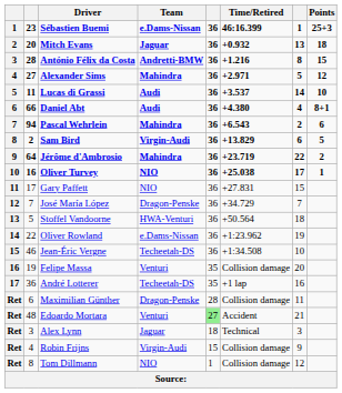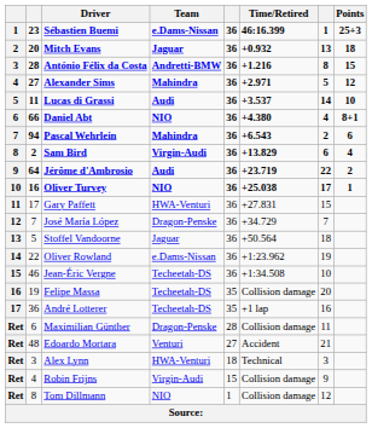Daniel Abt | Team: Audi -> NIO
Sam Bird | Points: 5 -> 4
Jérôme d'Ambrosio | Team: Mahindra -> Audi
Gary Paffett | Team: NIO -> HWA-Venturi
Stoffel Vandoorne | Team: HWA-Venturi -> Jaguar
Felipe Massa | Team: Venturi -> Techeetah-DS
Edoardo Mortara | column 5: lightgreen background -> no background
Alex Lynn | Team: Jaguar -> HWA-Venturi
